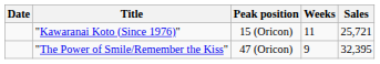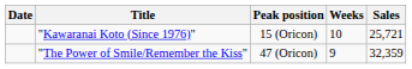"Kawaranai Koto (Since 1976)" | Weeks: 11 -> 10
"The Power of Smile/Remember the Kiss" | Sales: 32,395 -> 32,359
